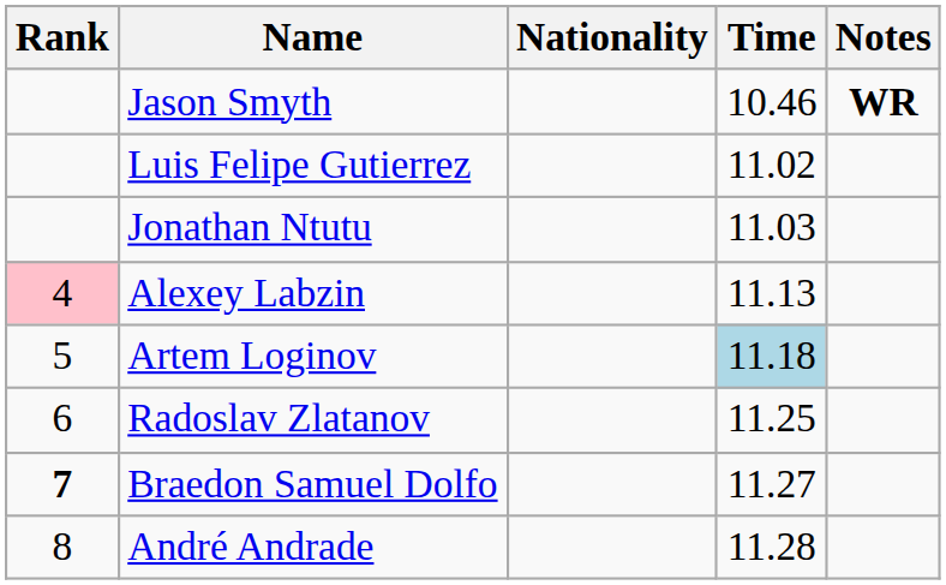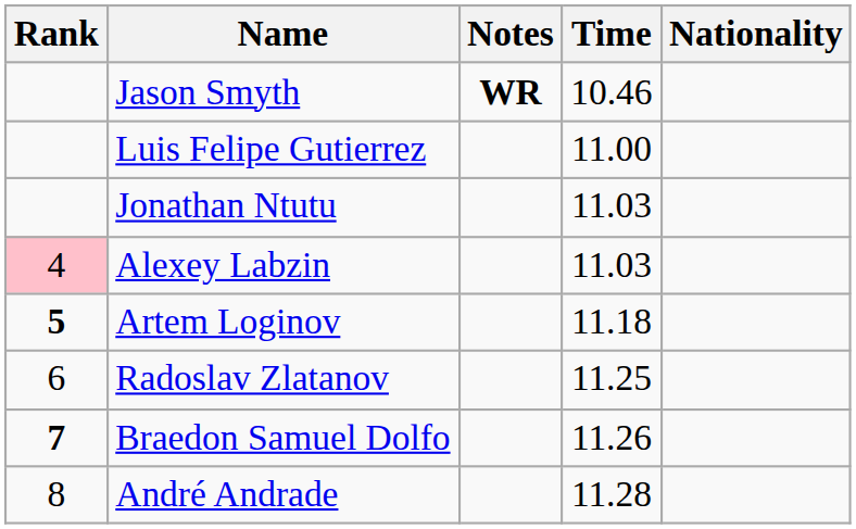columns swapped: Nationality <-> Notes
Luis Felipe Gutierrez | Time: 11.02 -> 11.00
Alexey Labzin | Time: 11.13 -> 11.03
Artem Loginov | Rank: normal -> bold
Artem Loginov | Time: lightblue background -> no background
Braedon Samuel Dolfo | Time: 11.27 -> 11.26
